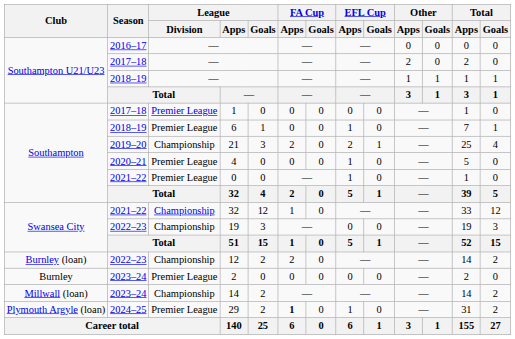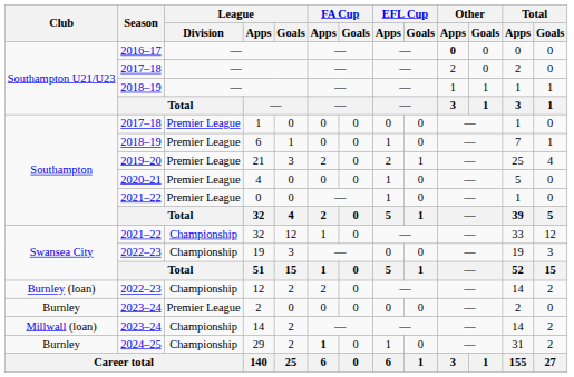2016–17 / — | Other / Apps: normal -> bold
21 | League / Division: Championship -> Premier League
29 | Club: Plymouth Argyle (loan) -> Burnley
29 | League / Division: Premier League -> Championship
